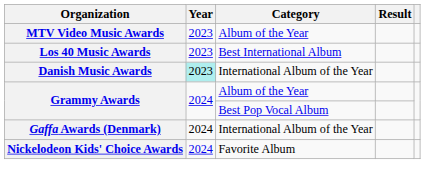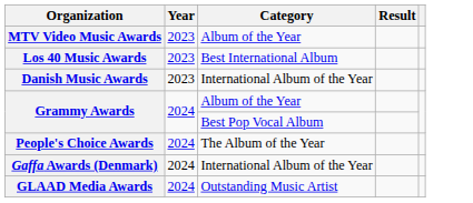Danish Music Awards | Year: paleturquoise background -> no background
+ row: People's Choice Awards | 2024 | The Album of the Year
+ row: GLAAD Media Awards | 2024 | Outstanding Music Artist
- row: Nickelodeon Kids' Choice Awards | 2024 | Favorite Album
